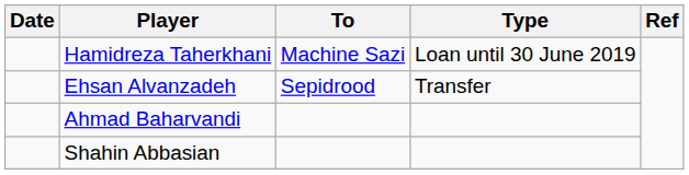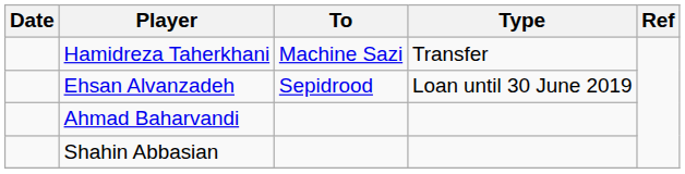Hamidreza Taherkhani | Type: Loan until 30 June 2019 -> Transfer
Ehsan Alvanzadeh | Type: Transfer -> Loan until 30 June 2019
